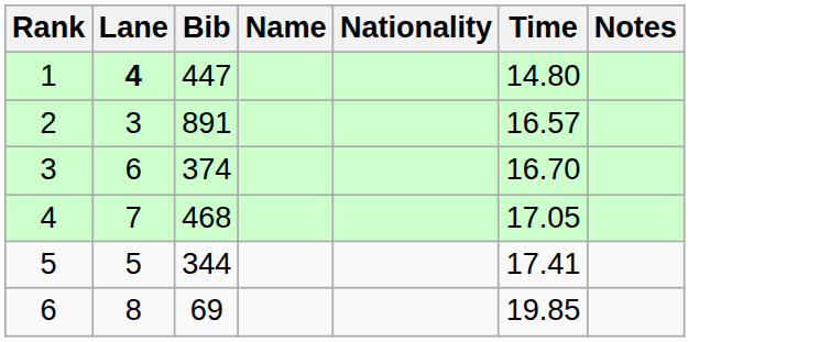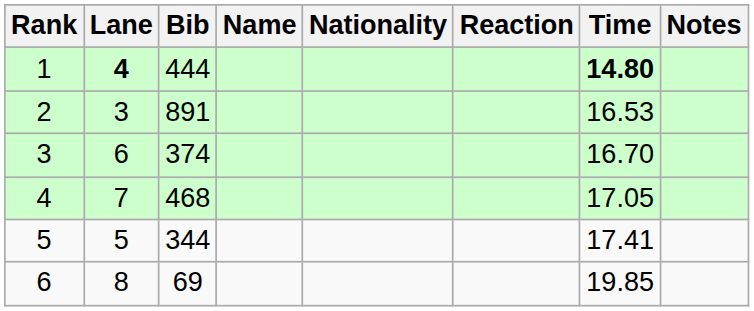+ column: Reaction
1 | Bib: 447 -> 444
1 | Time: normal -> bold
2 | Time: 16.57 -> 16.53
